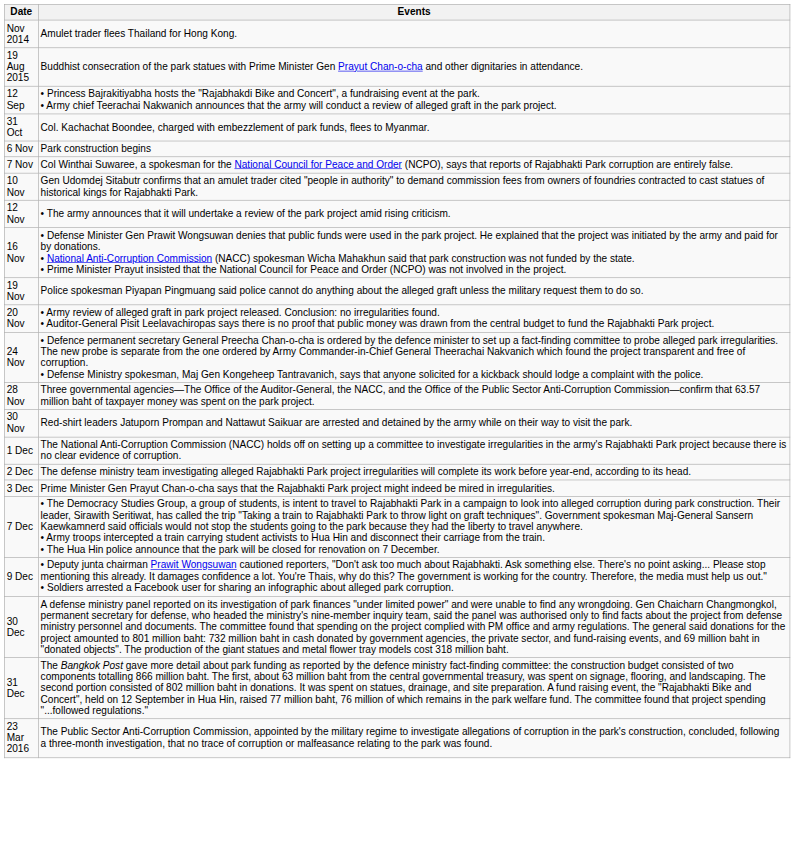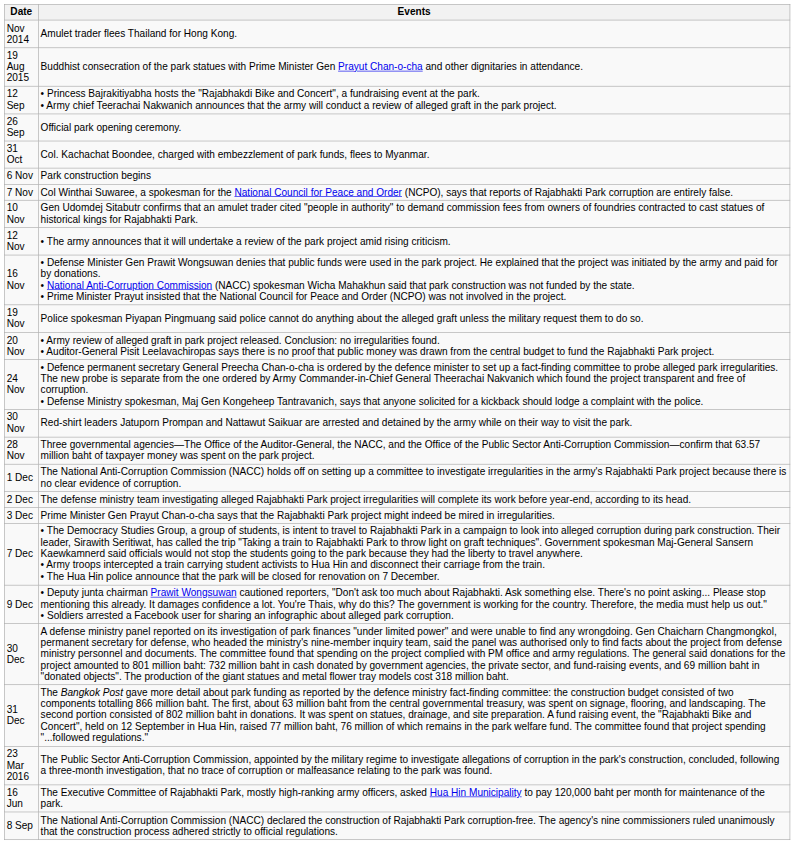+ row: 26 Sep | Official park opening ceremony.
rows swapped: 28 Nov <-> 30 Nov
+ row: 16 Jun | The Executive Committee of Rajabhakti Park, mostly high-ranking army officers, asked Hua Hin Municipality to pay 120,000 baht per month for maintenance of the park.
+ row: 8 Sep | The National Anti-Corruption Commission (NACC) declared the construction of Rajabhakti Park corruption-free. The agency's nine commissioners ruled unanimously that the construction process adhered strictly to official regulations.
